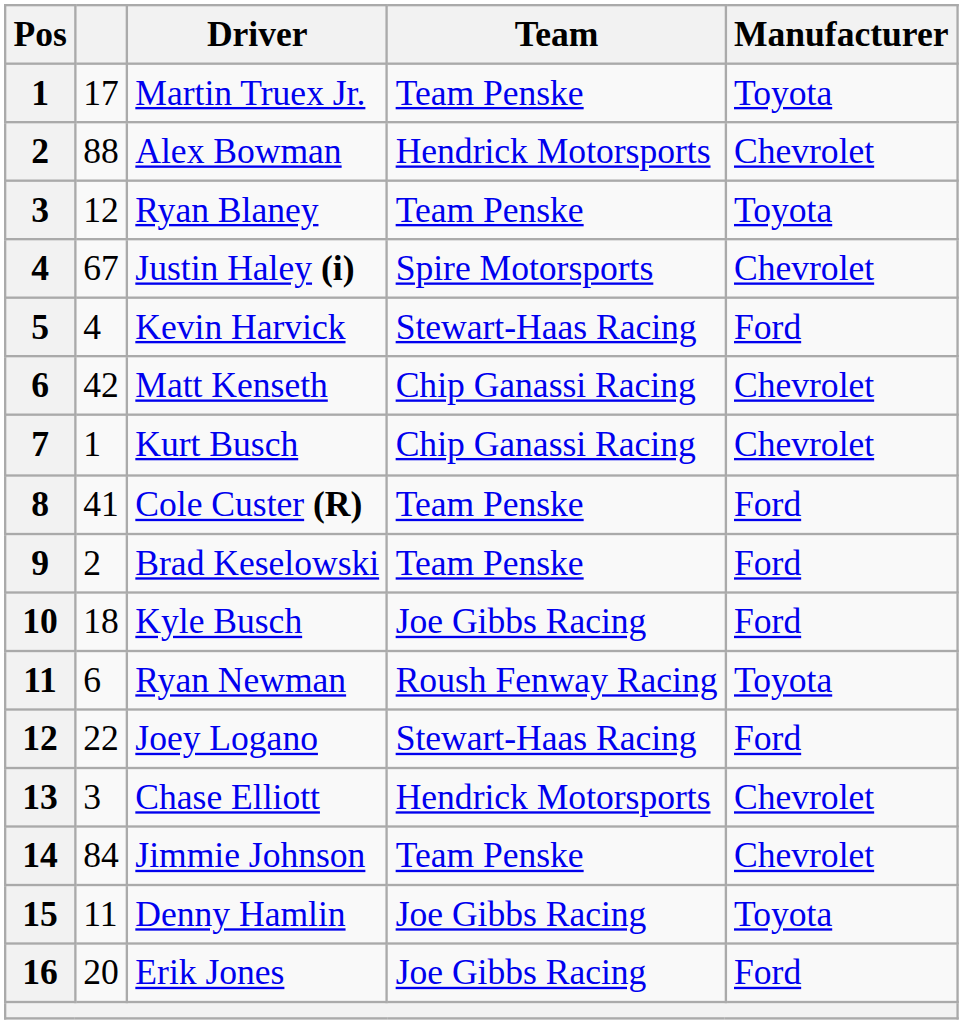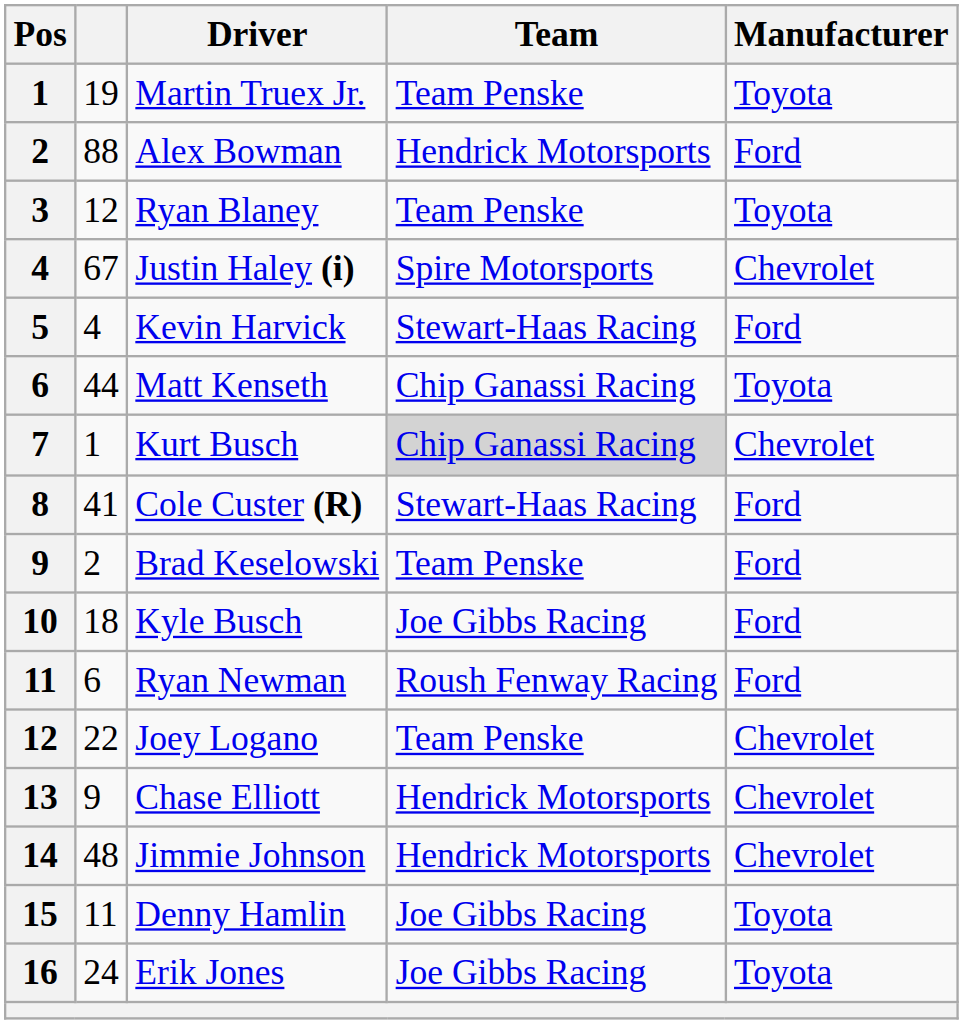Martin Truex Jr. | column 2: 17 -> 19
Alex Bowman | Manufacturer: Chevrolet -> Ford
Matt Kenseth | column 2: 42 -> 44
Matt Kenseth | Manufacturer: Chevrolet -> Toyota
Kurt Busch | Team: no background -> lightgrey background
Cole Custer (R) | Team: Team Penske -> Stewart-Haas Racing
Ryan Newman | Manufacturer: Toyota -> Ford
Joey Logano | Team: Stewart-Haas Racing -> Team Penske
Joey Logano | Manufacturer: Ford -> Chevrolet
Chase Elliott | column 2: 3 -> 9
Jimmie Johnson | column 2: 84 -> 48
Jimmie Johnson | Team: Team Penske -> Hendrick Motorsports
Erik Jones | column 2: 20 -> 24
Erik Jones | Manufacturer: Ford -> Toyota
